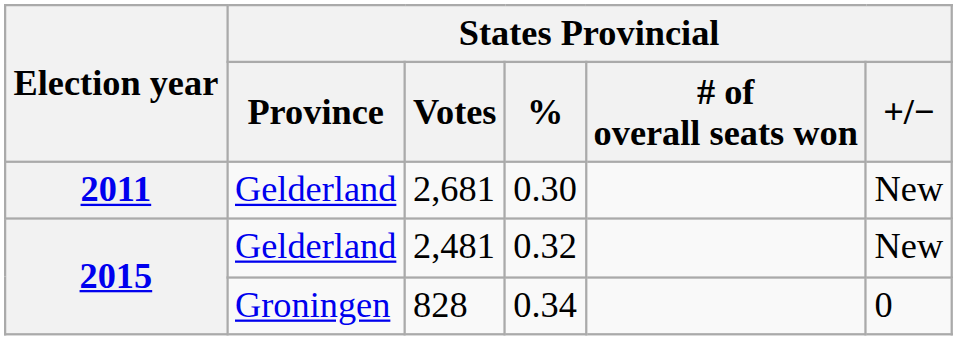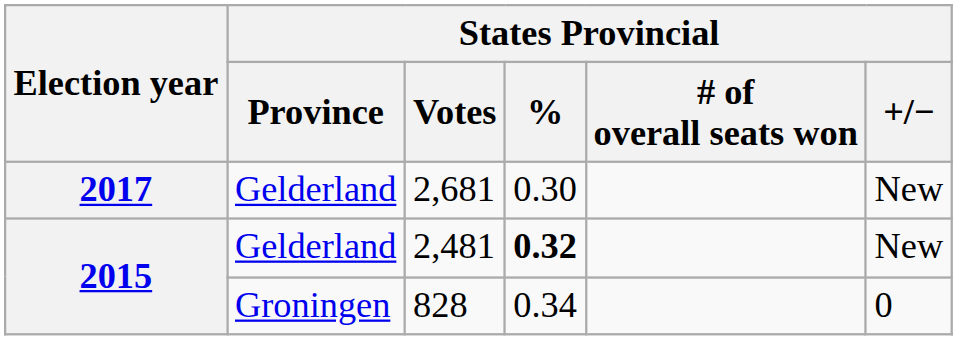2,681 | Election year: 2011 -> 2017
2,481 | States Provincial / %: normal -> bold
